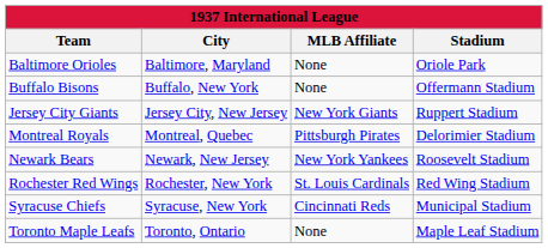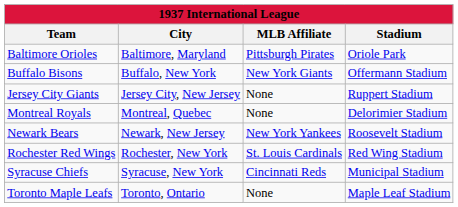Baltimore Orioles | MLB Affiliate: None -> Pittsburgh Pirates
Buffalo Bisons | MLB Affiliate: None -> New York Giants
Jersey City Giants | MLB Affiliate: New York Giants -> None
Montreal Royals | MLB Affiliate: Pittsburgh Pirates -> None
